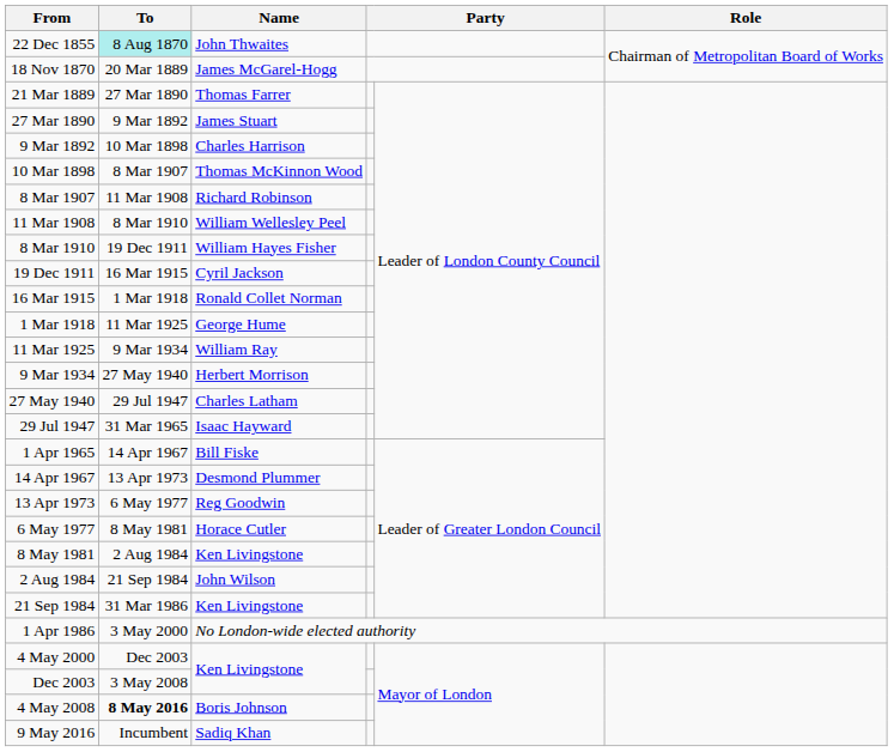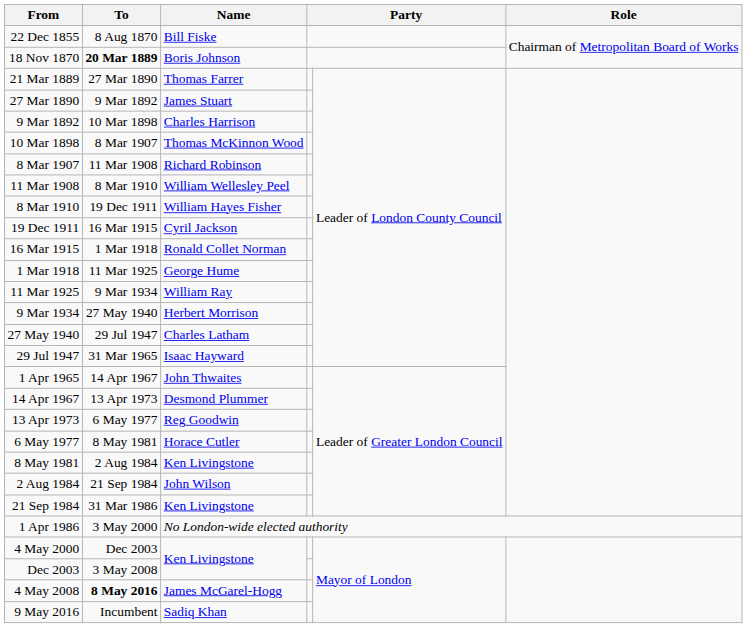22 Dec 1855 | To: paleturquoise background -> no background
22 Dec 1855 | Name: John Thwaites -> Bill Fiske
18 Nov 1870 | To: normal -> bold
18 Nov 1870 | Name: James McGarel-Hogg -> Boris Johnson
1 Apr 1965 | Name: Bill Fiske -> John Thwaites
4 May 2008 | Name: Boris Johnson -> James McGarel-Hogg
